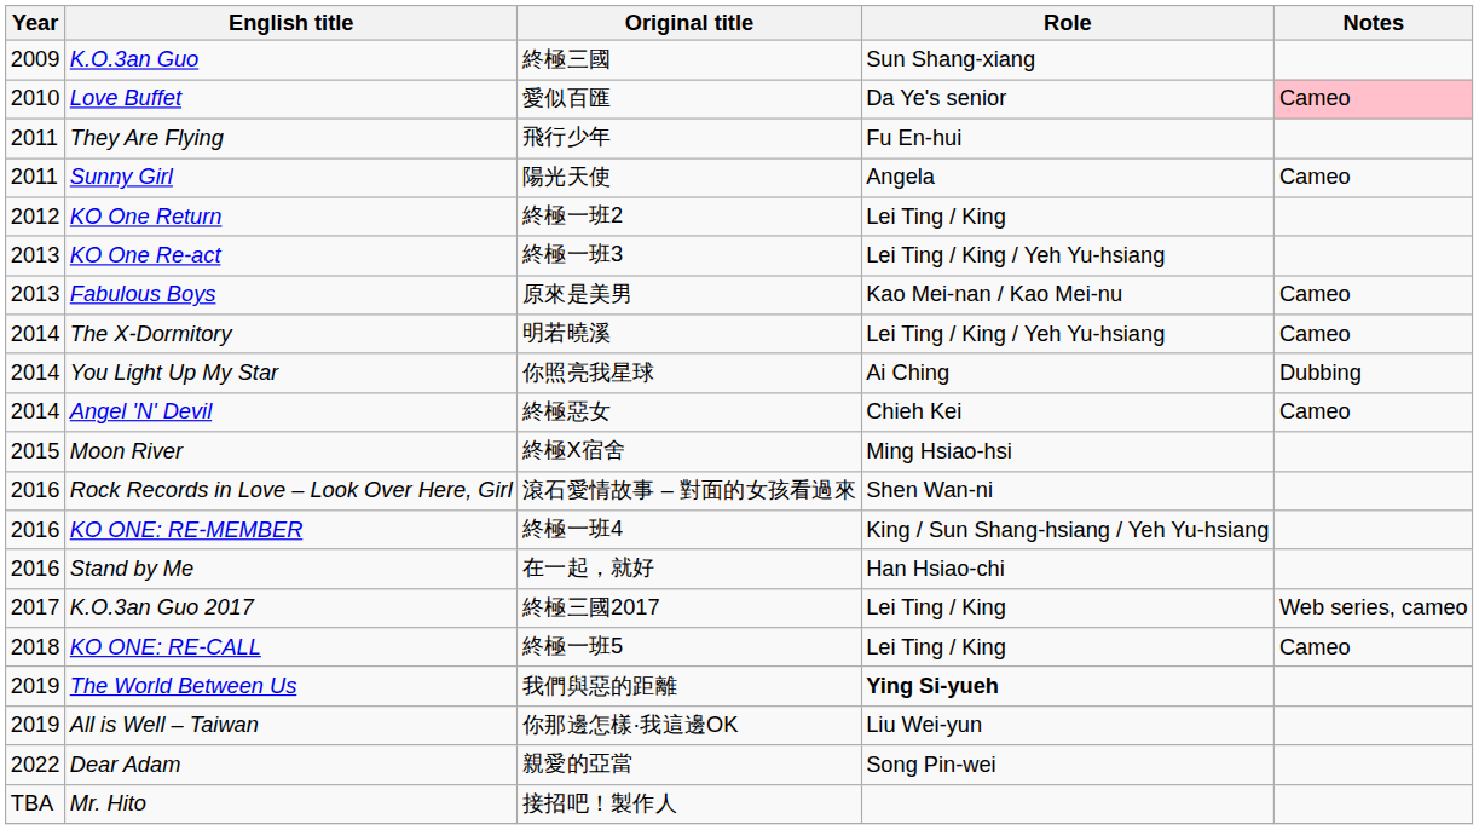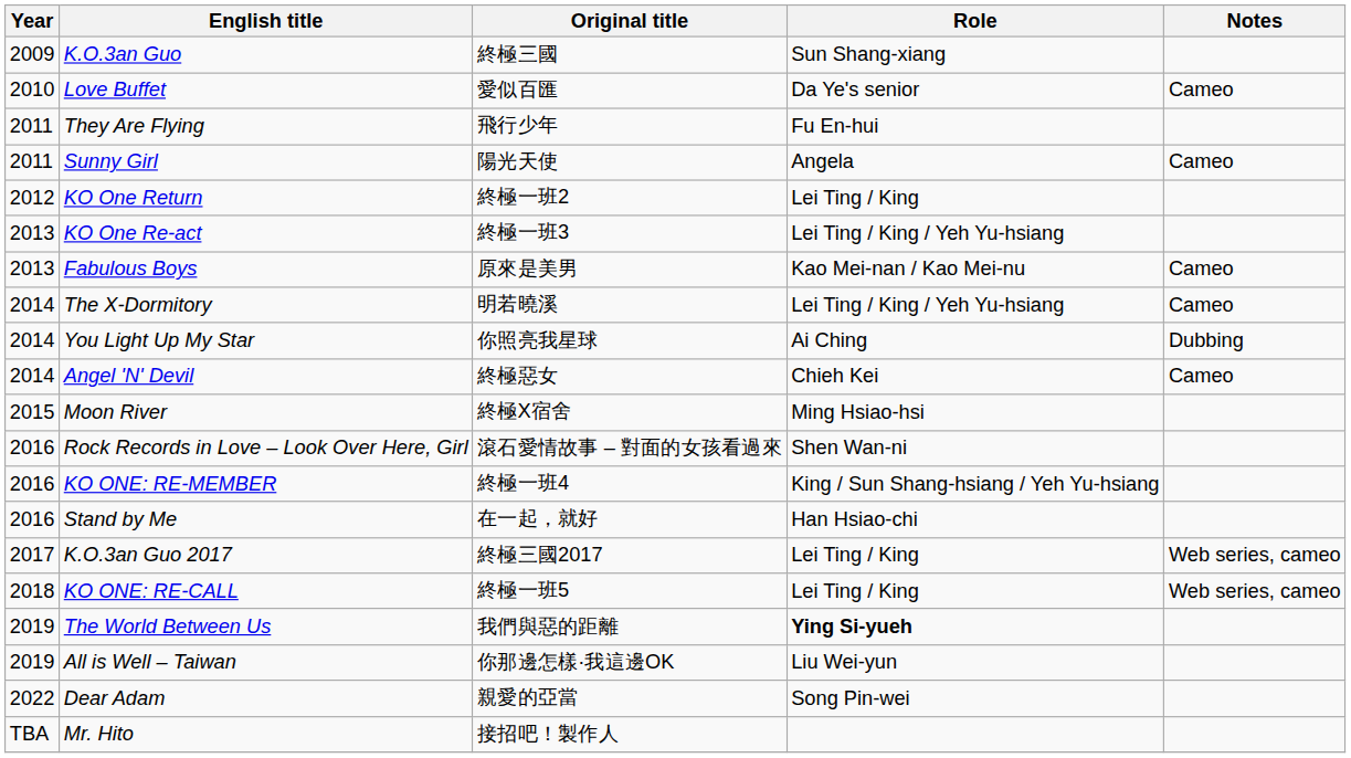Love Buffet | Notes: pink background -> no background
KO ONE: RE-CALL | Notes: Cameo -> Web series, cameo
